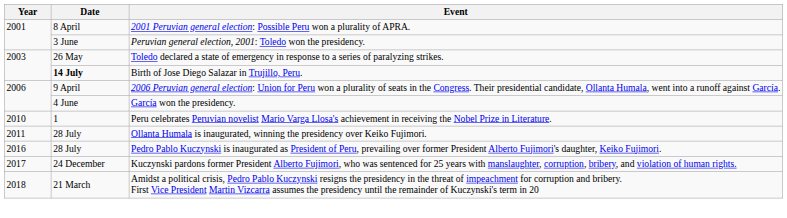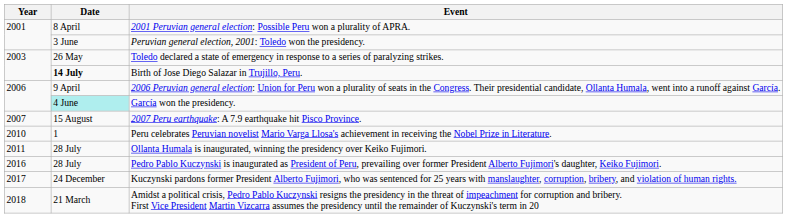García won the presidency. | Date: no background -> paleturquoise background
+ row: 2007 | 15 August | 2007 Peru earthquake: A 7.9 earthquake hit Pisco Province.
